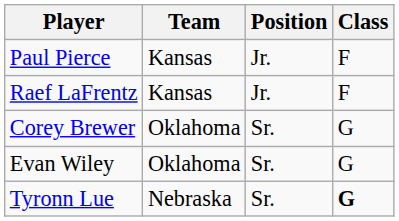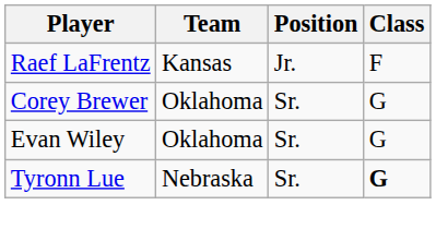- row: Paul Pierce | Kansas | Jr. | F
